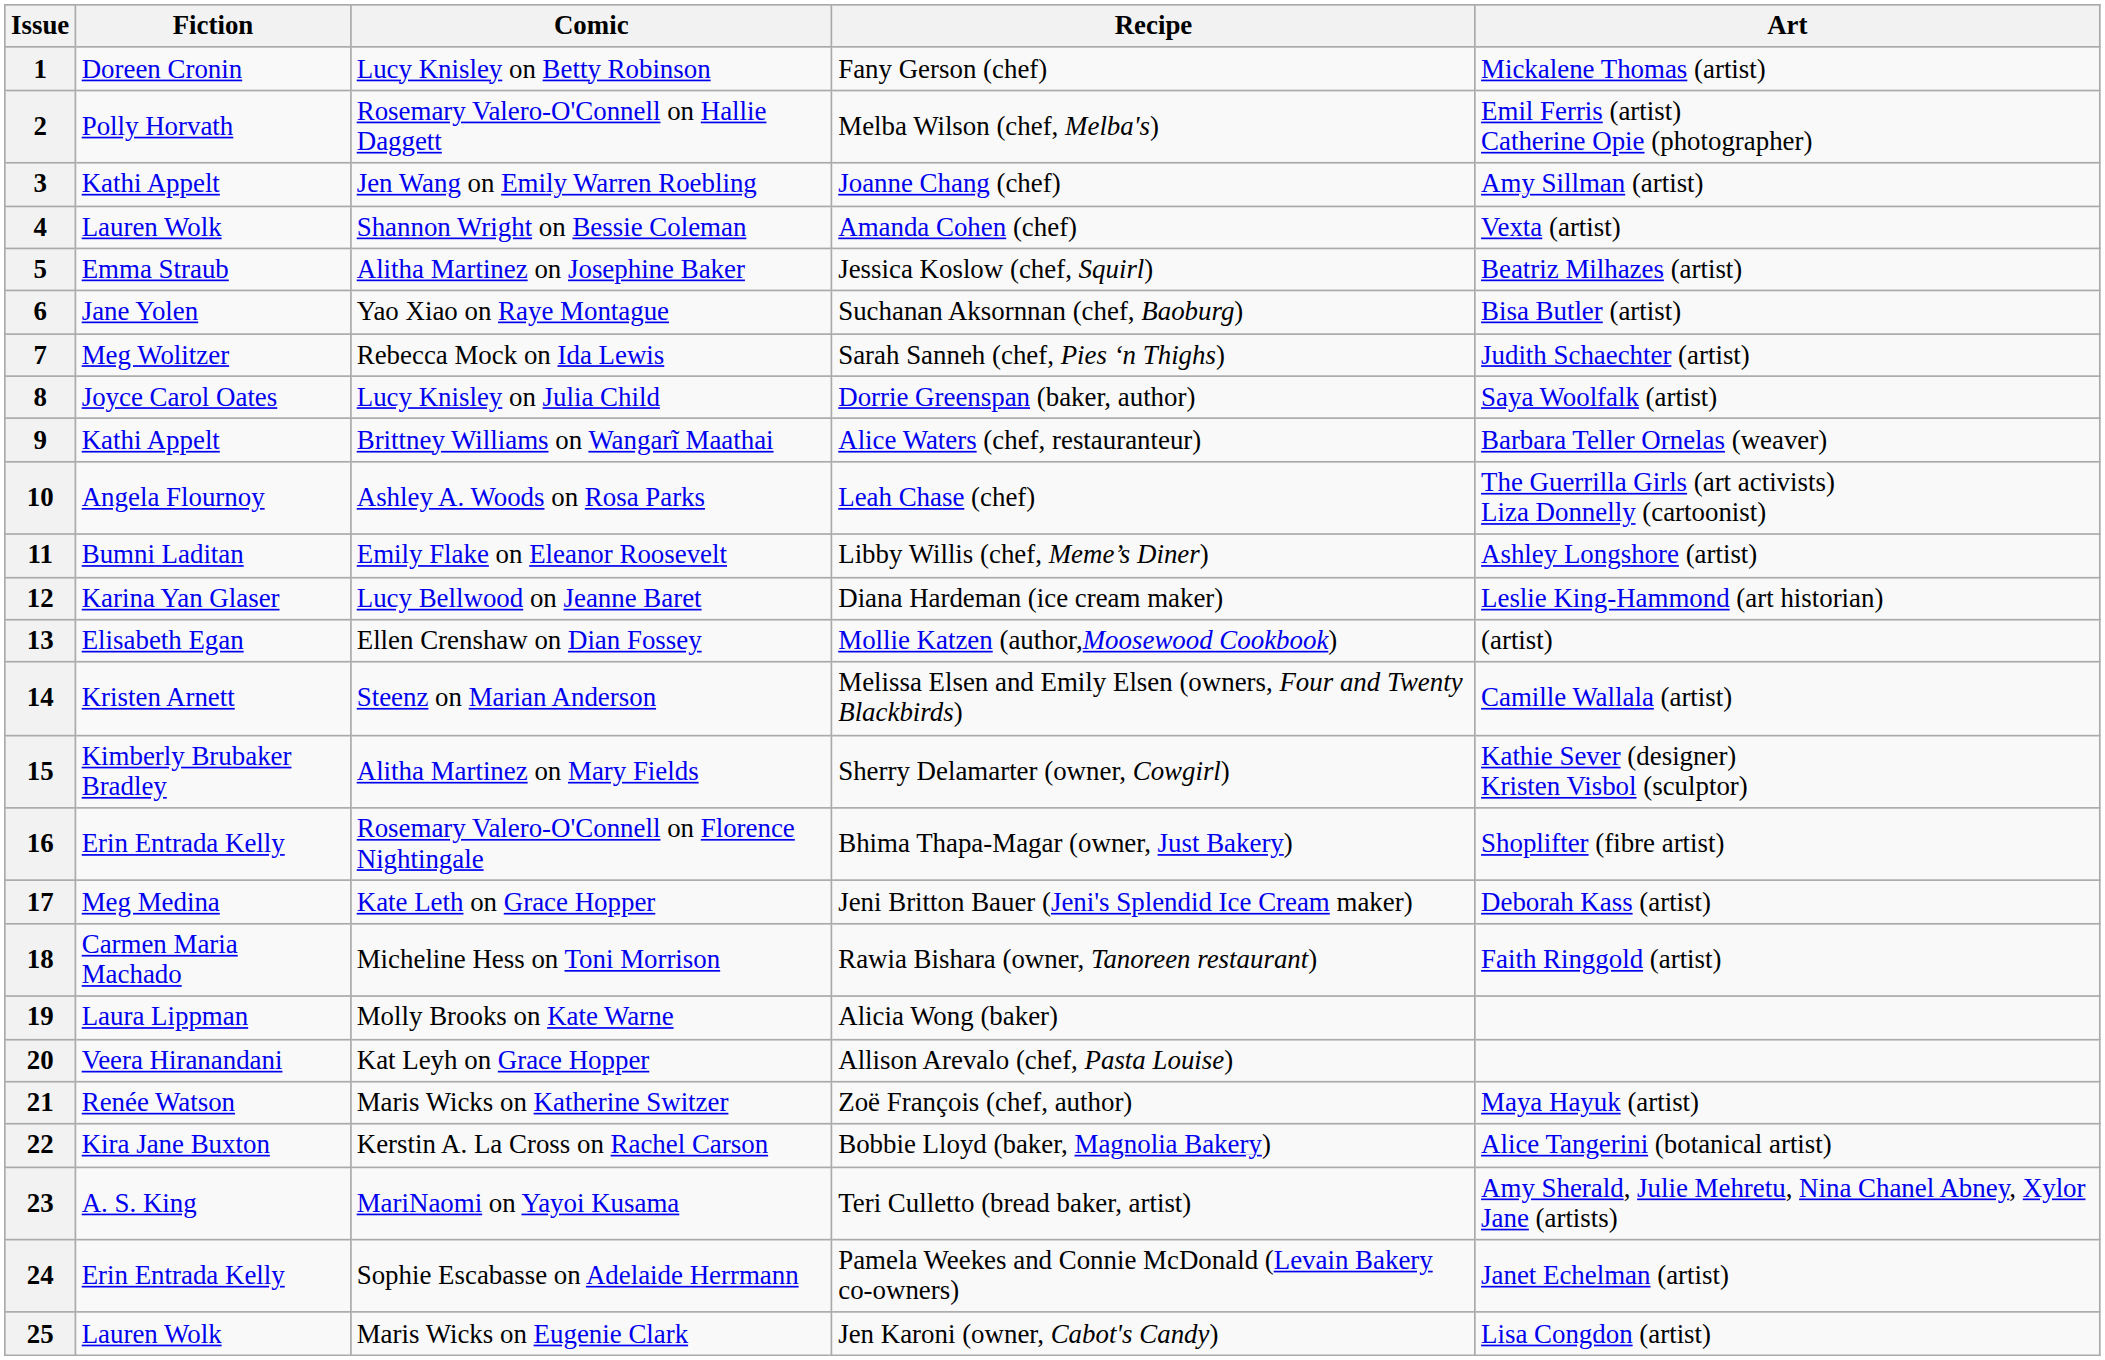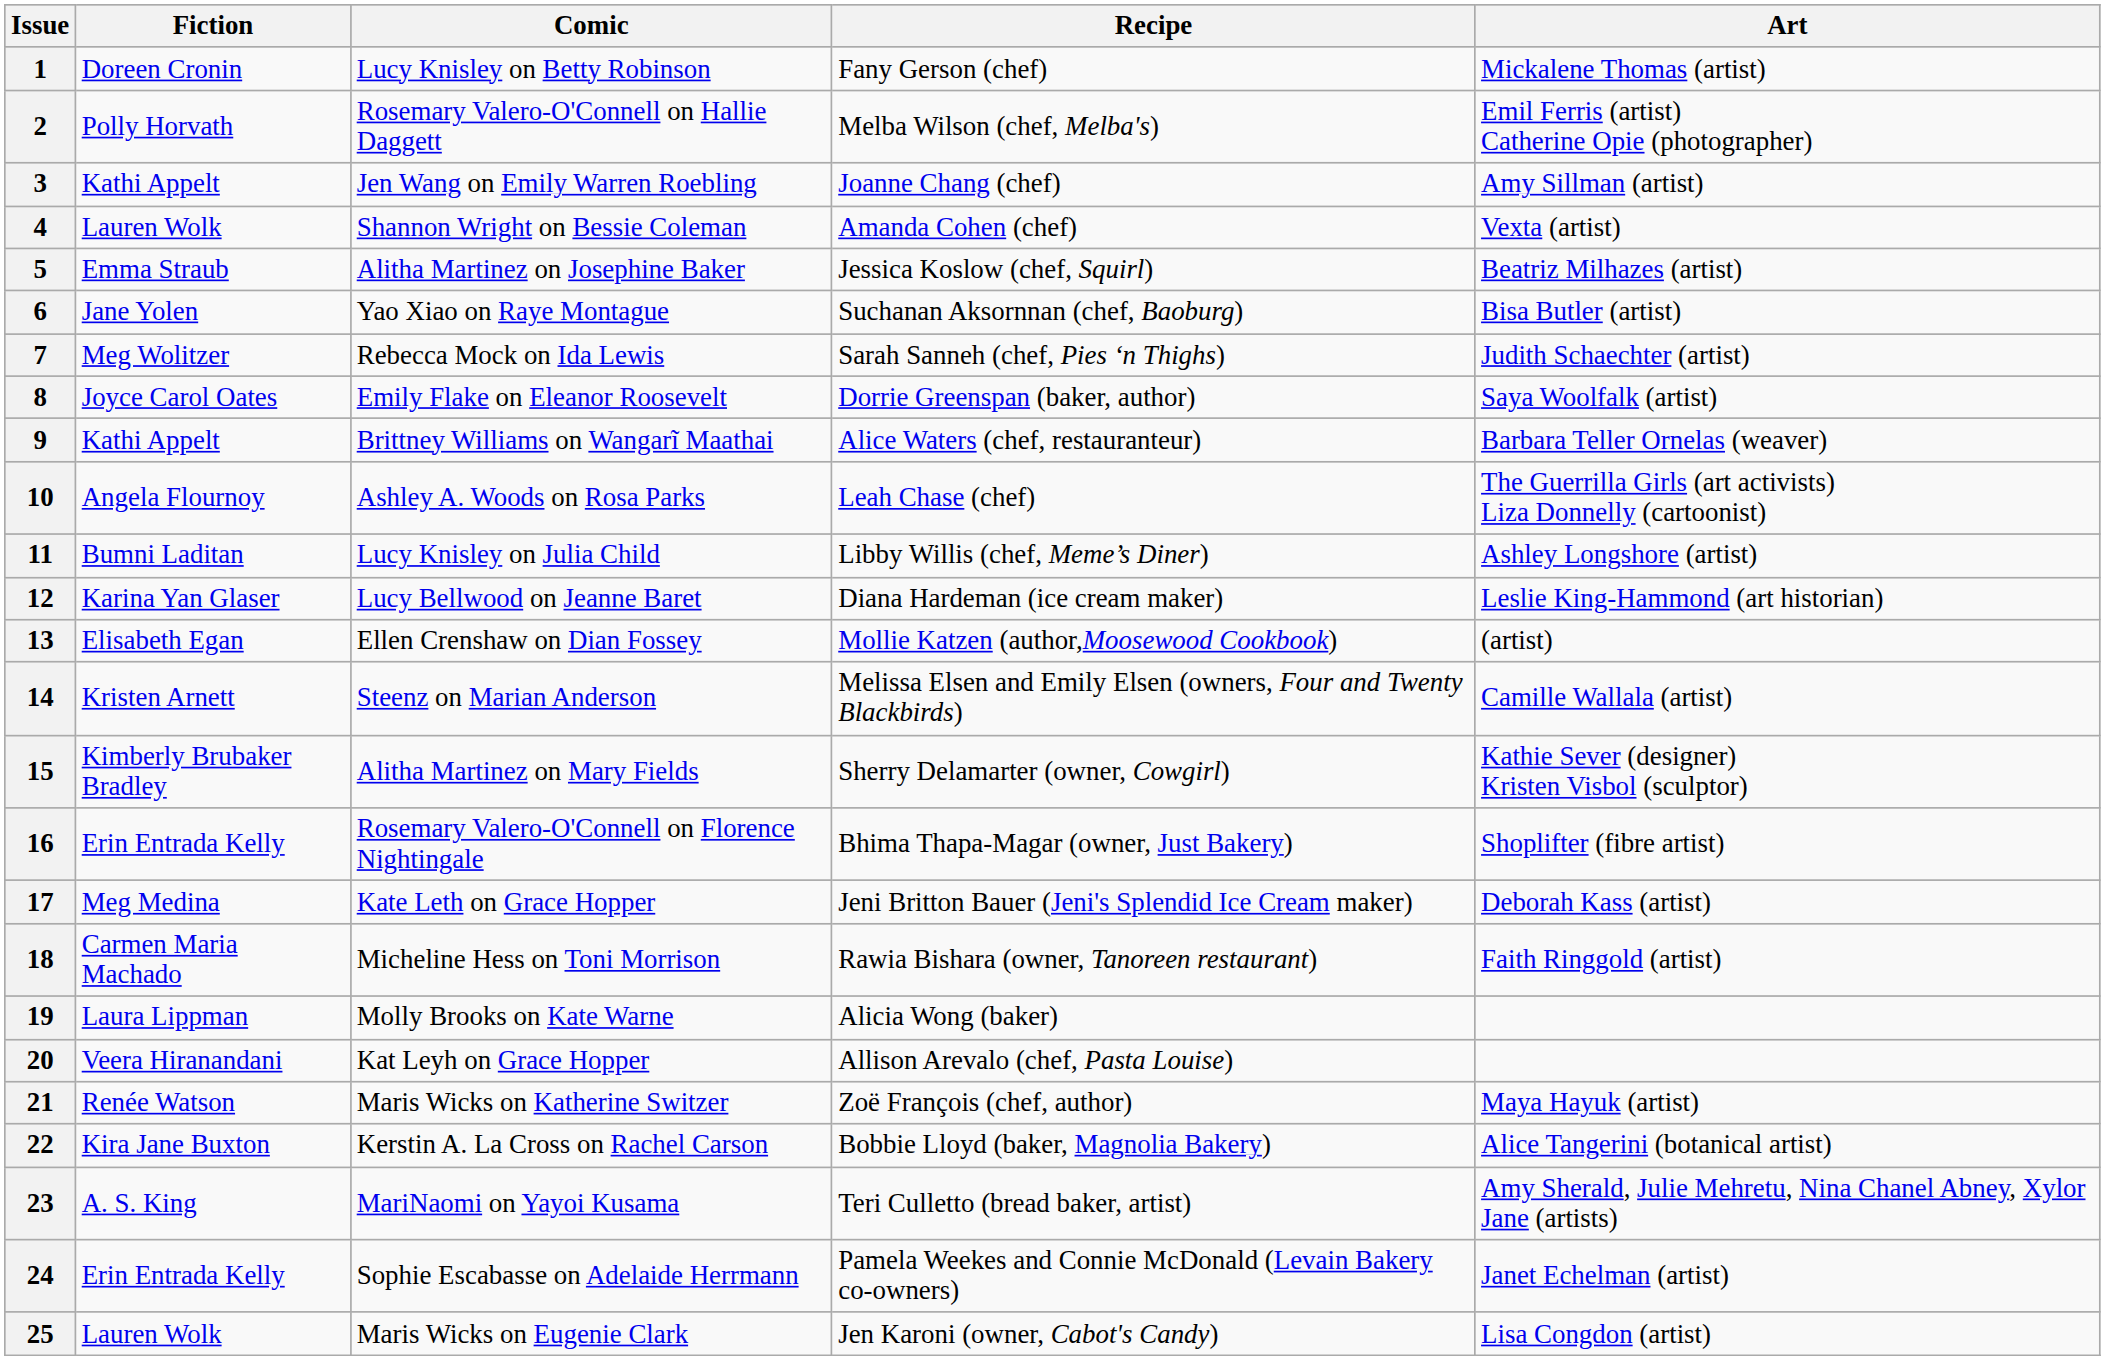8 | Comic: Lucy Knisley on Julia Child -> Emily Flake on Eleanor Roosevelt
11 | Comic: Emily Flake on Eleanor Roosevelt -> Lucy Knisley on Julia Child
